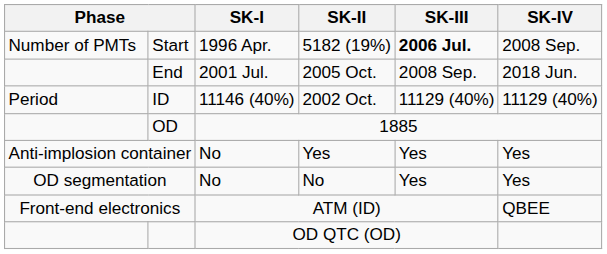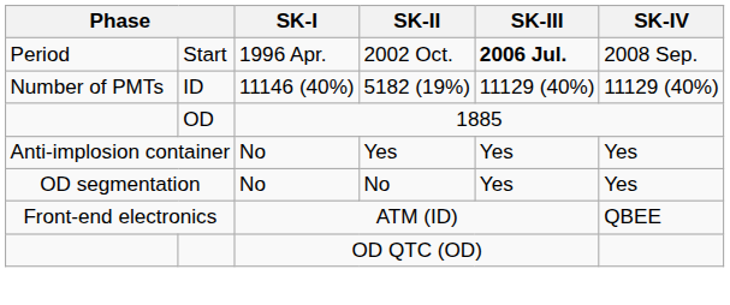Start | column 1: Number of PMTs -> Period
Start | SK-II: 5182 (19%) -> 2002 Oct.
- row: End | 2001 Jul. | 2005 Oct. | 2008 Sep. | 2018 Jun.
ID | column 1: Period -> Number of PMTs
ID | SK-II: 2002 Oct. -> 5182 (19%)
